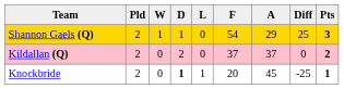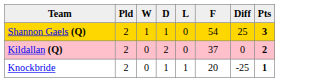- column: A | 29 | 37 | 45
Knockbride | D: bold -> normal
